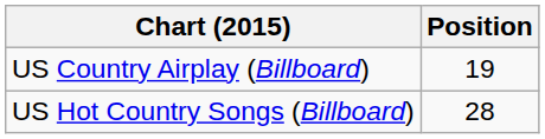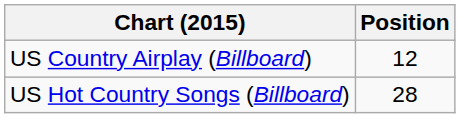US Country Airplay (Billboard) | Position: 19 -> 12
